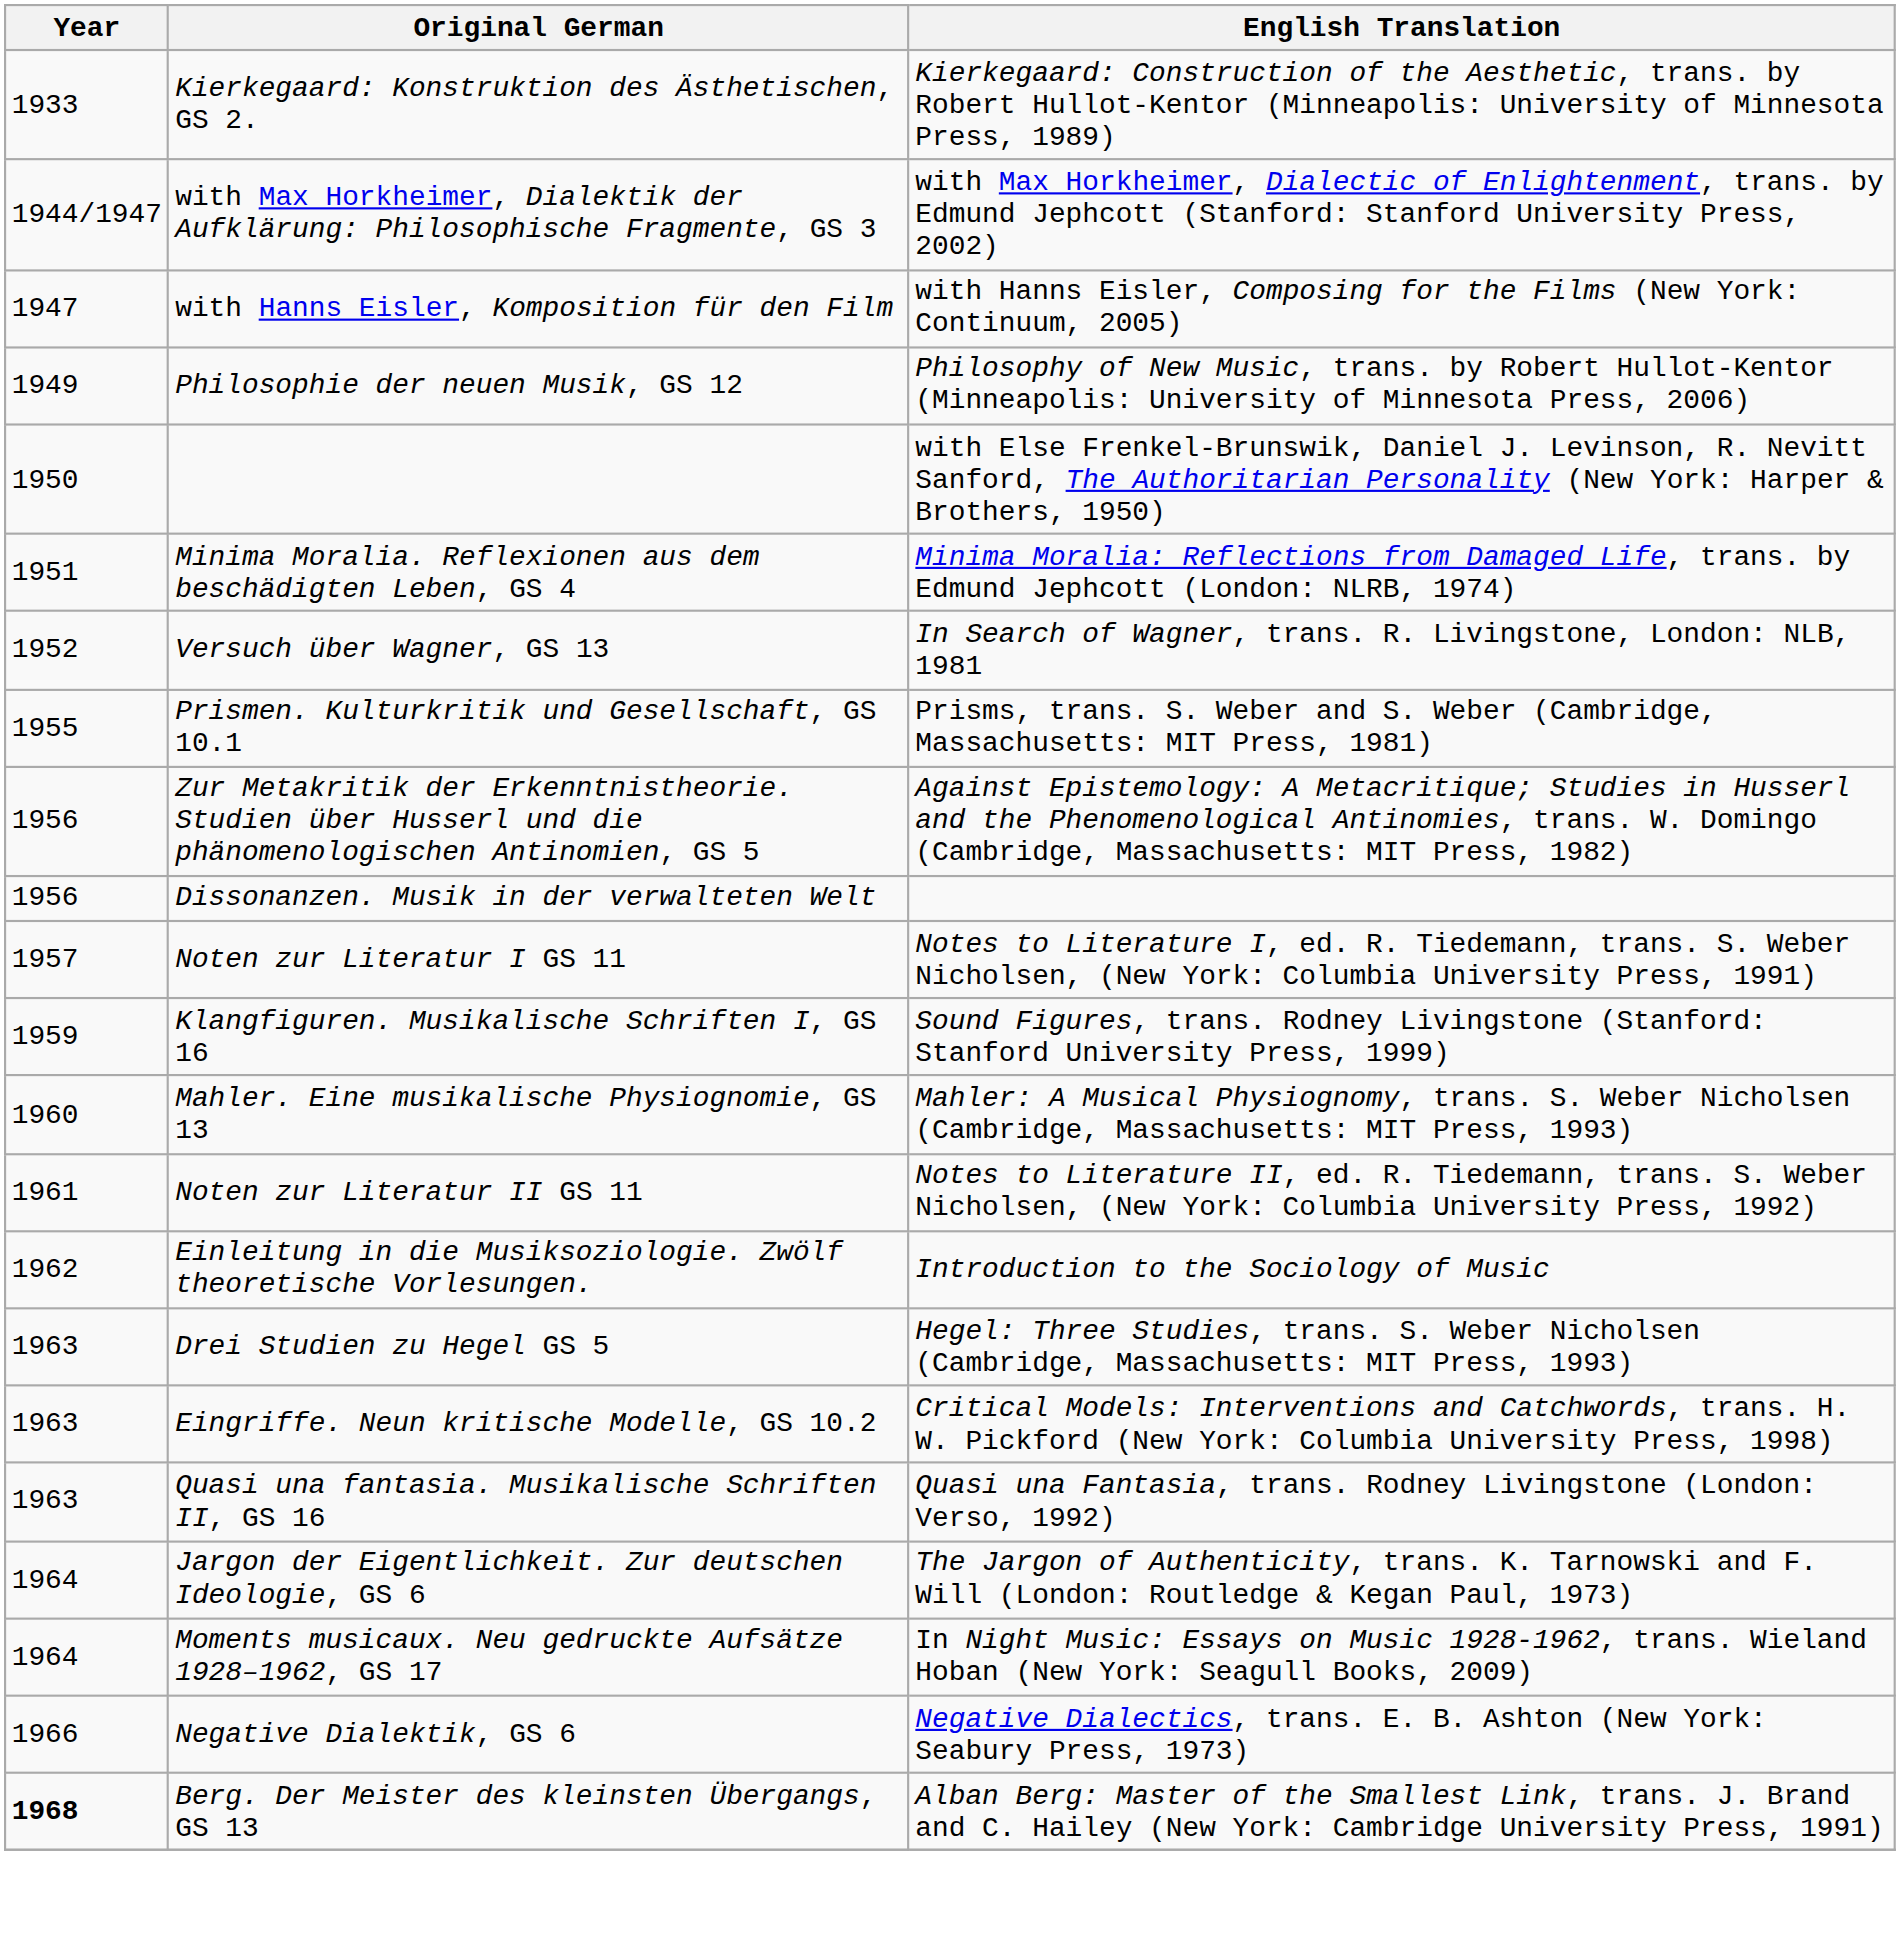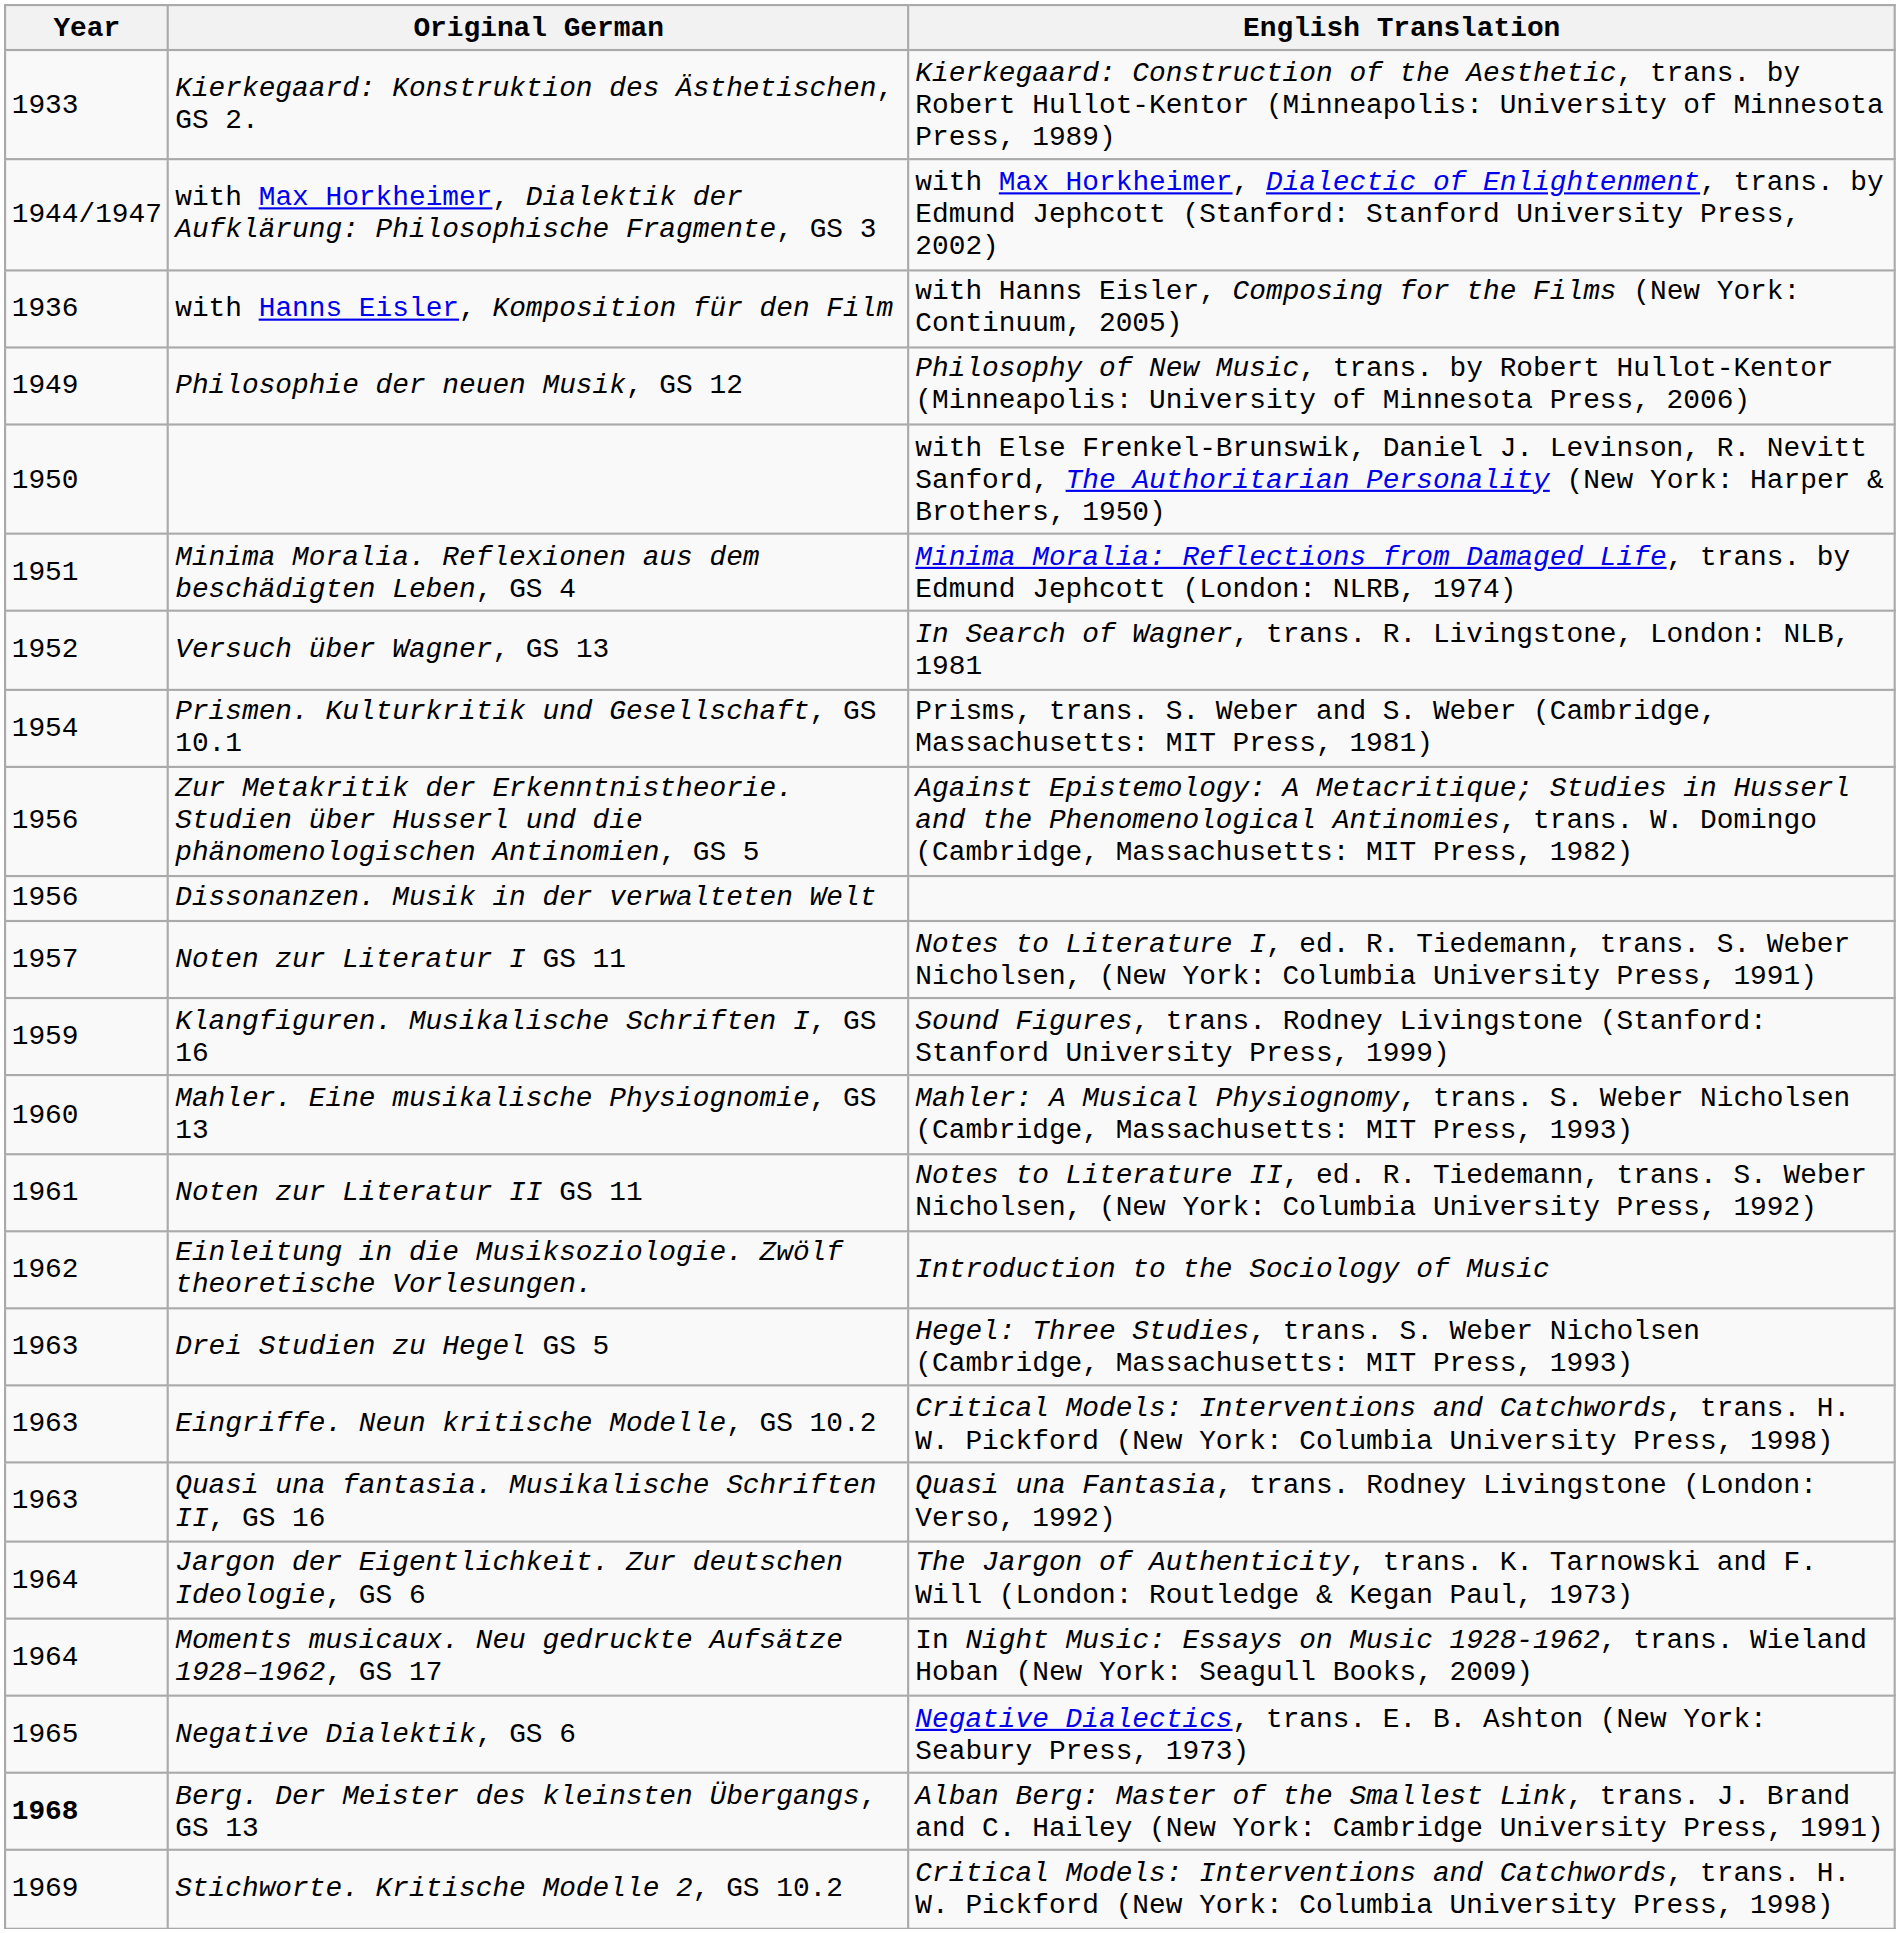with Hanns Eisler, Komposition für den Film | Year: 1947 -> 1936
Prismen. Kulturkritik und Gesellschaft, GS 10.1 | Year: 1955 -> 1954
Negative Dialektik, GS 6 | Year: 1966 -> 1965
+ row: 1969 | Stichworte. Kritische Modelle 2, GS 10.2 | Critical Models: Interventions and Catchwords, trans. H. W. Pickford (New York: Columbia University Press, 1998)
